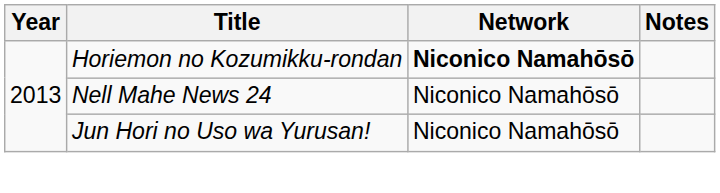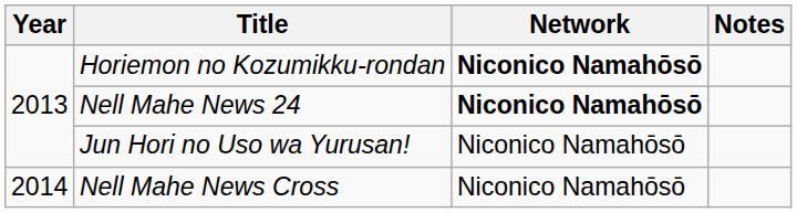Nell Mahe News 24 | Network: normal -> bold
+ row: 2014 | Nell Mahe News Cross | Niconico Namahōsō
